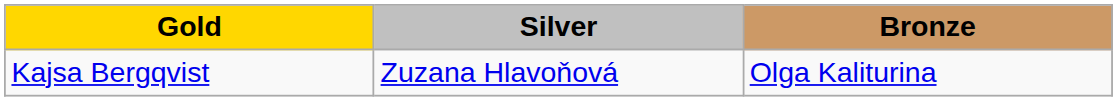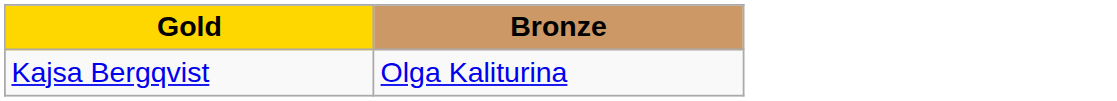- column: Silver | Zuzana Hlavoňová
